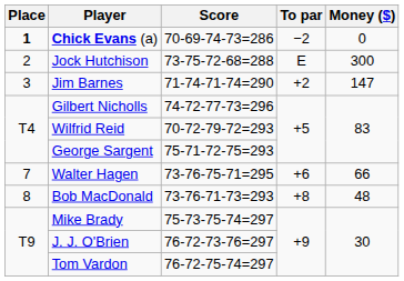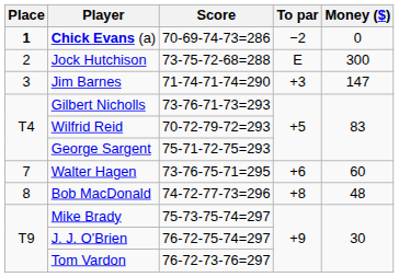Jim Barnes | To par: +2 -> +3
Gilbert Nicholls | Score: 74-72-77-73=296 -> 73-76-71-73=293
Walter Hagen | Money ($): 66 -> 60
Bob MacDonald | Score: 73-76-71-73=293 -> 74-72-77-73=296
J. J. O'Brien | Score: 76-72-73-76=297 -> 76-72-75-74=297
Tom Vardon | Score: 76-72-75-74=297 -> 76-72-73-76=297
